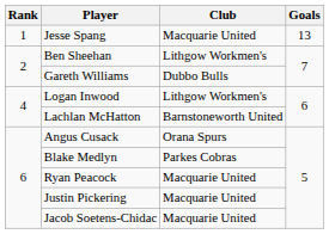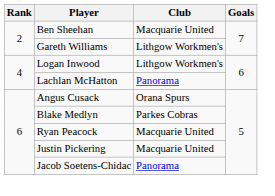- row: 1 | Jesse Spang | Macquarie United | 13
Ben Sheehan | Club: Lithgow Workmen's -> Macquarie United
Gareth Williams | Club: Dubbo Bulls -> Lithgow Workmen's
Lachlan McHatton | Club: Barnstoneworth United -> Panorama
Jacob Soetens-Chidac | Club: Macquarie United -> Panorama
